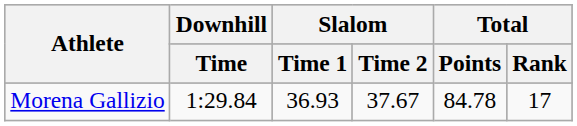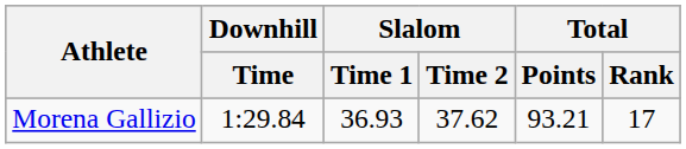Morena Gallizio | Slalom / Time 2: 37.67 -> 37.62
Morena Gallizio | Total / Points: 84.78 -> 93.21
